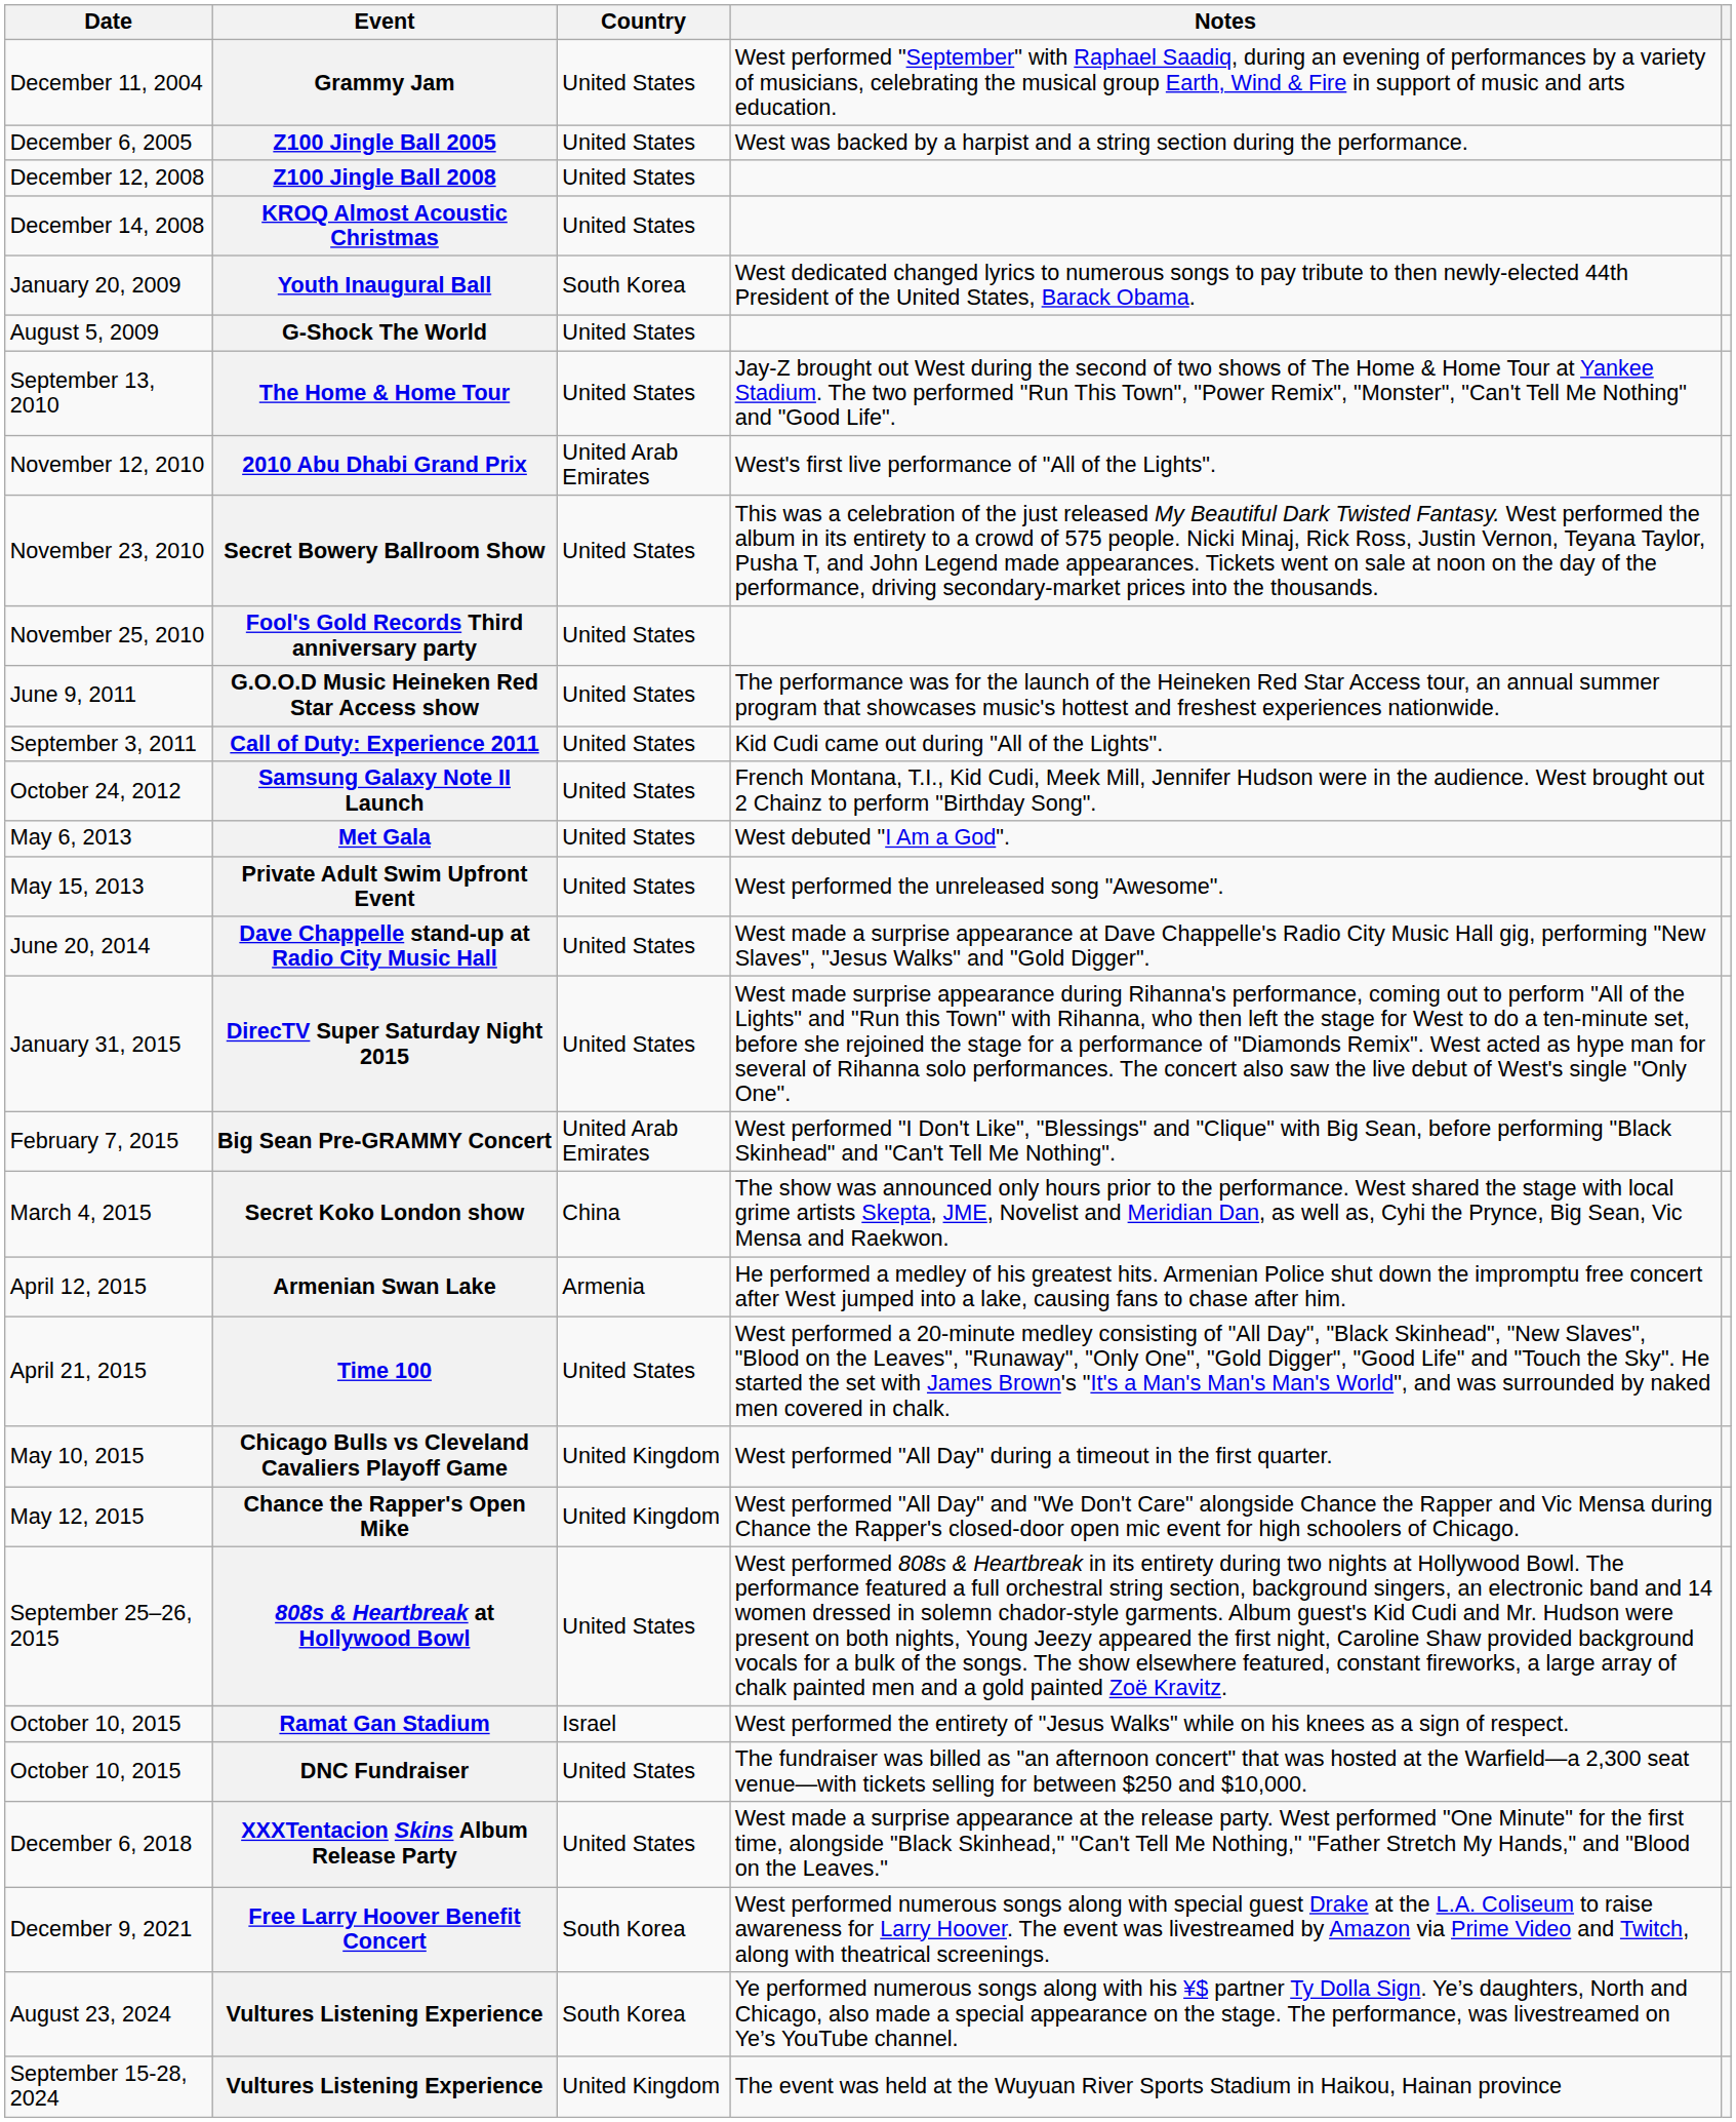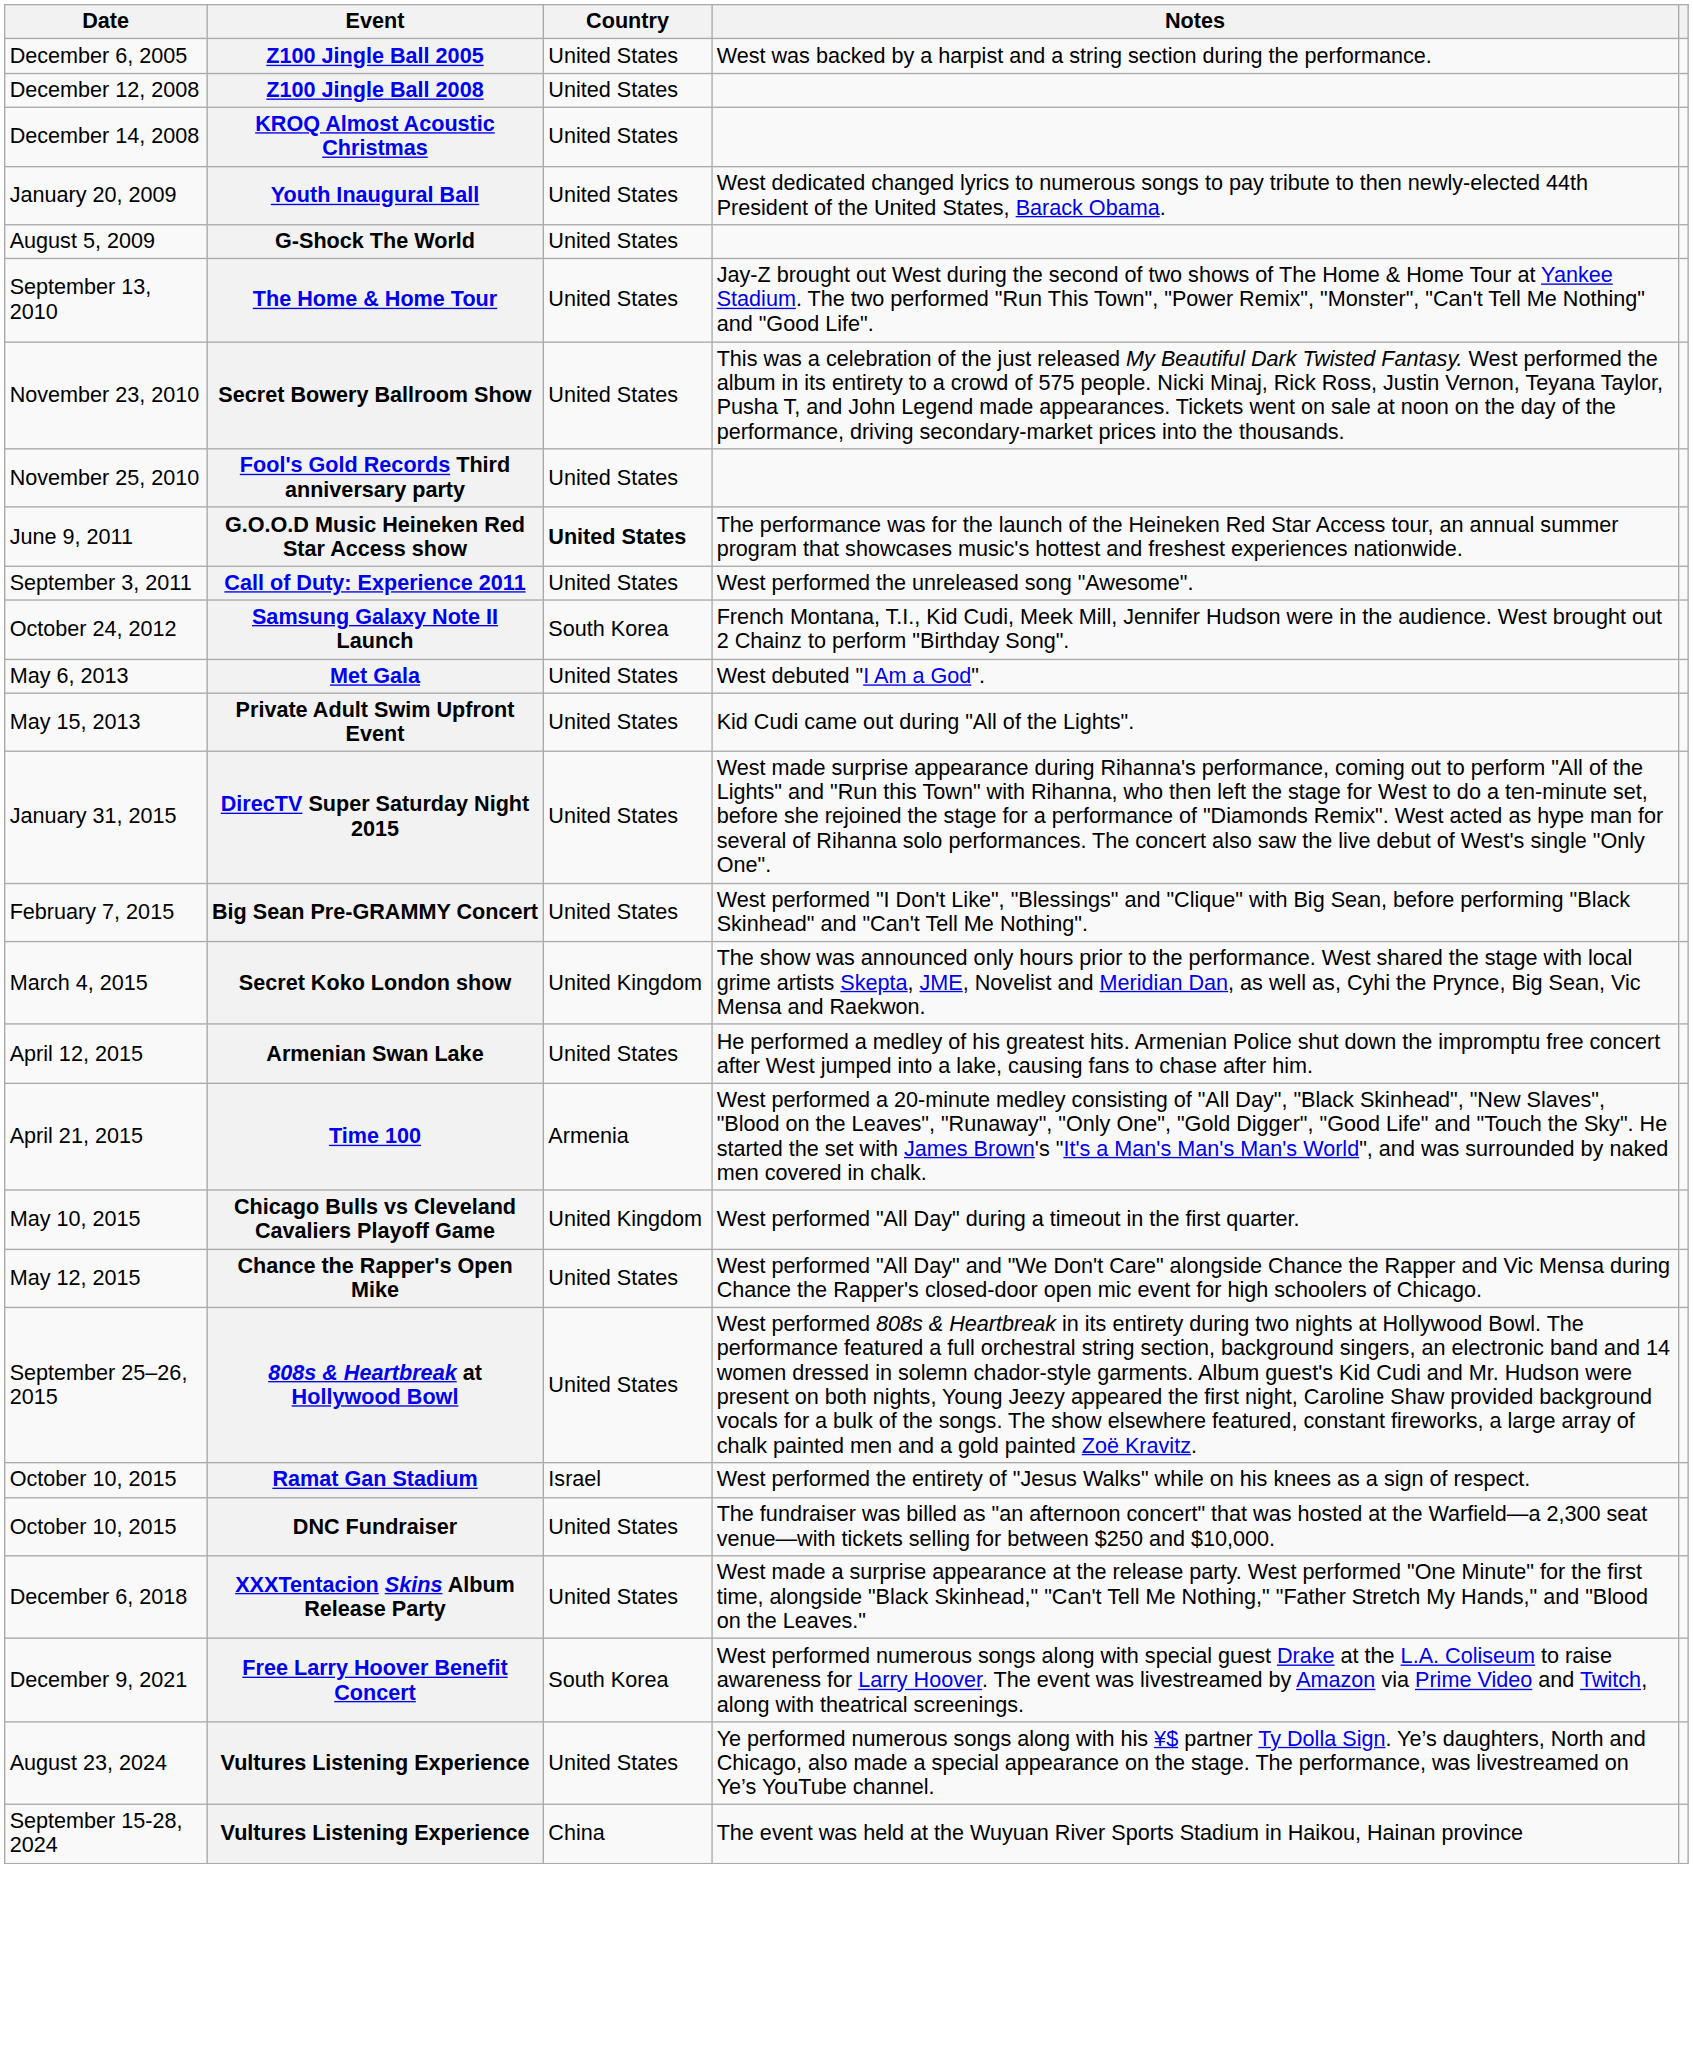- row: December 11, 2004 | Grammy Jam | United States | West performed "September" with Raphael Saadiq, during an evening of performances by a variety of musicians, celebrating the musical group Earth, Wind & Fire in support of music and arts education.
Youth Inaugural Ball | Country: South Korea -> United States
- row: November 12, 2010 | 2010 Abu Dhabi Grand Prix | United Arab Emirates | West's first live performance of "All of the Lights".
G.O.O.D Music Heineken Red Star Access show | Country: normal -> bold
Call of Duty: Experience 2011 | Notes: Kid Cudi came out during "All of the Lights". -> West performed the unreleased song "Awesome".
Samsung Galaxy Note II Launch | Country: United States -> South Korea
Private Adult Swim Upfront Event | Notes: West performed the unreleased song "Awesome". -> Kid Cudi came out during "All of the Lights".
- row: June 20, 2014 | Dave Chappelle stand-up at Radio City Music Hall | United States | West made a surprise appearance at Dave Chappelle's Radio City Music Hall gig, performing "New Slaves", "Jesus Walks" and "Gold Digger".
Big Sean Pre-GRAMMY Concert | Country: United Arab Emirates -> United States
Secret Koko London show | Country: China -> United Kingdom
Armenian Swan Lake | Country: Armenia -> United States
Time 100 | Country: United States -> Armenia
Chance the Rapper's Open Mike | Country: United Kingdom -> United States
August 23, 2024 / Vultures Listening Experience | Country: South Korea -> United States
September 15-28, 2024 / Vultures Listening Experience | Country: United Kingdom -> China
